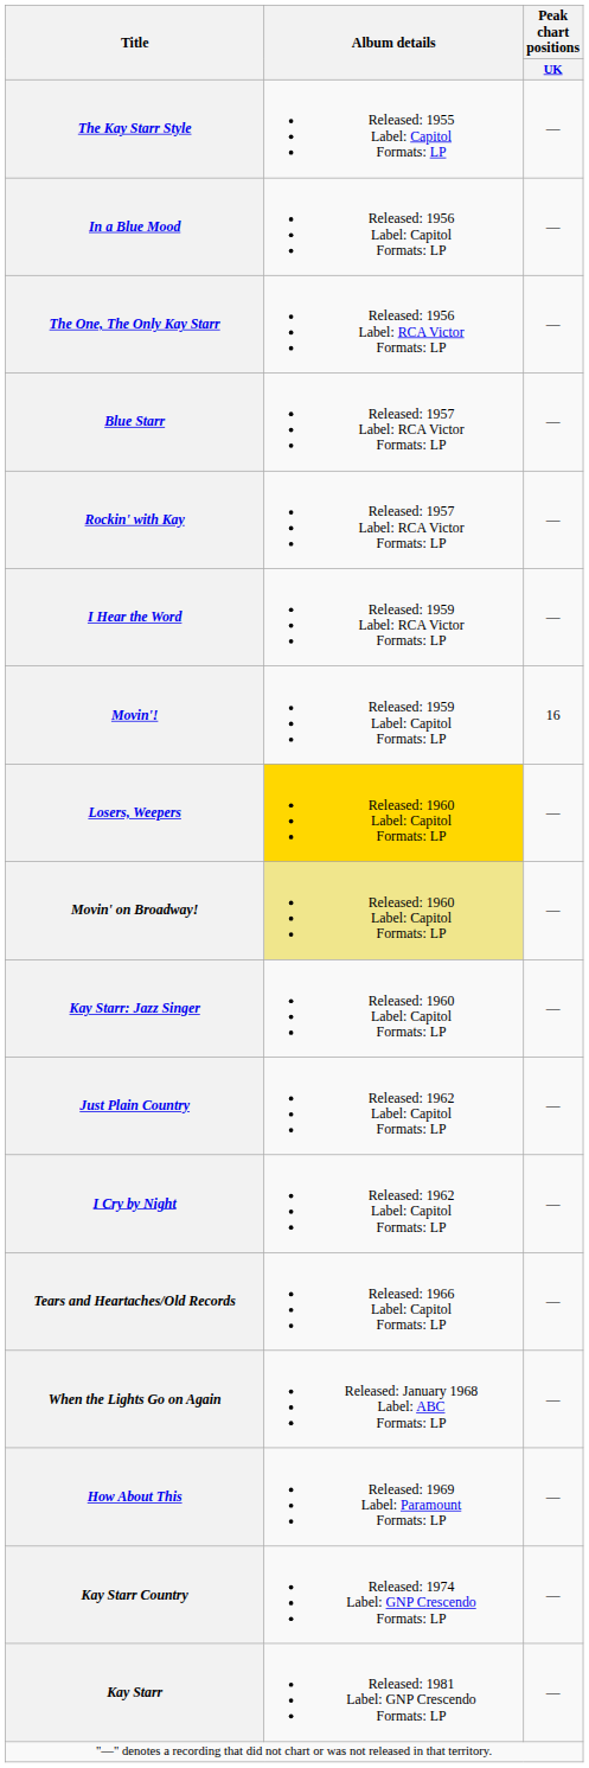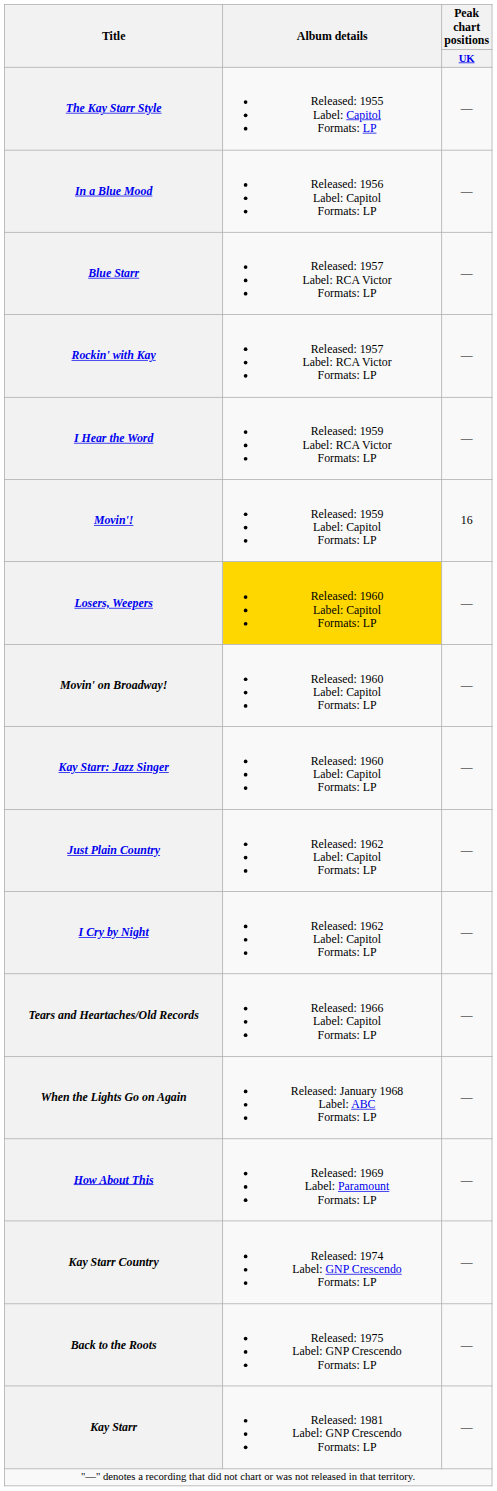- row: The One, The Only Kay Starr | Released: 1956 Label: RCA Victor Formats: LP | —
Movin' on Broadway! | Album details: khaki background -> no background
+ row: Back to the Roots | Released: 1975 Label: GNP Crescendo Formats: LP | —
